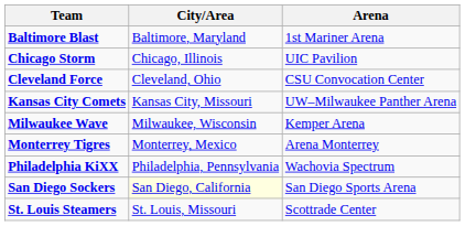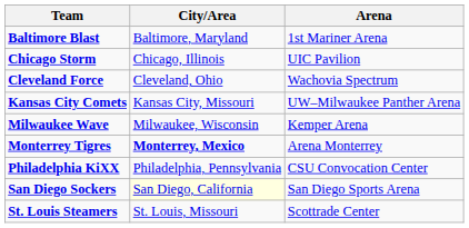Cleveland Force | Arena: CSU Convocation Center -> Wachovia Spectrum
Monterrey Tigres | City/Area: normal -> bold
Philadelphia KiXX | Arena: Wachovia Spectrum -> CSU Convocation Center
